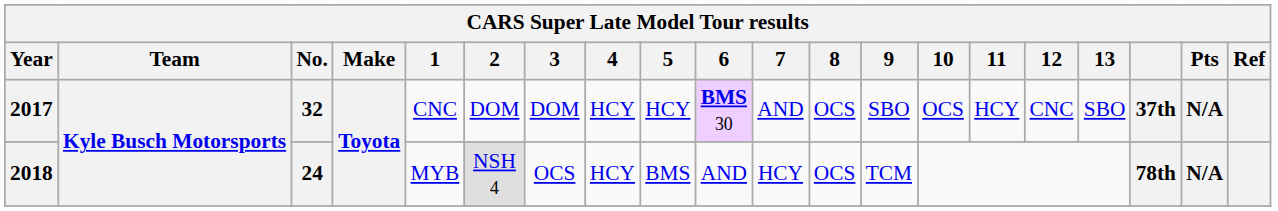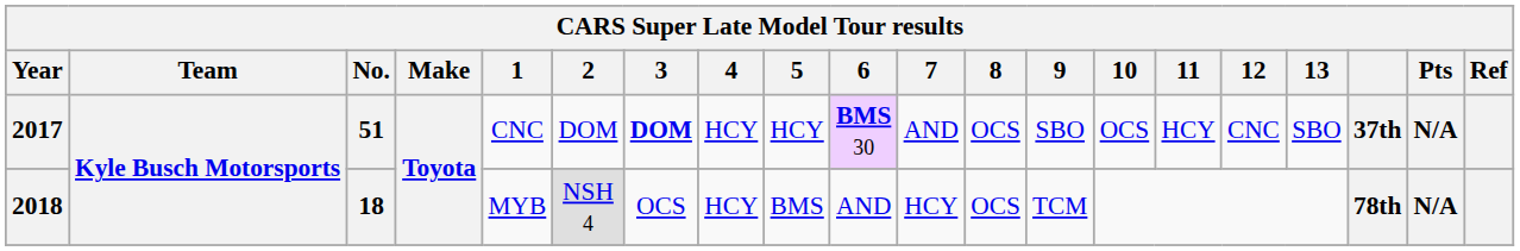2017 | No.: 32 -> 51
2017 | 3: normal -> bold
2018 | No.: 24 -> 18
